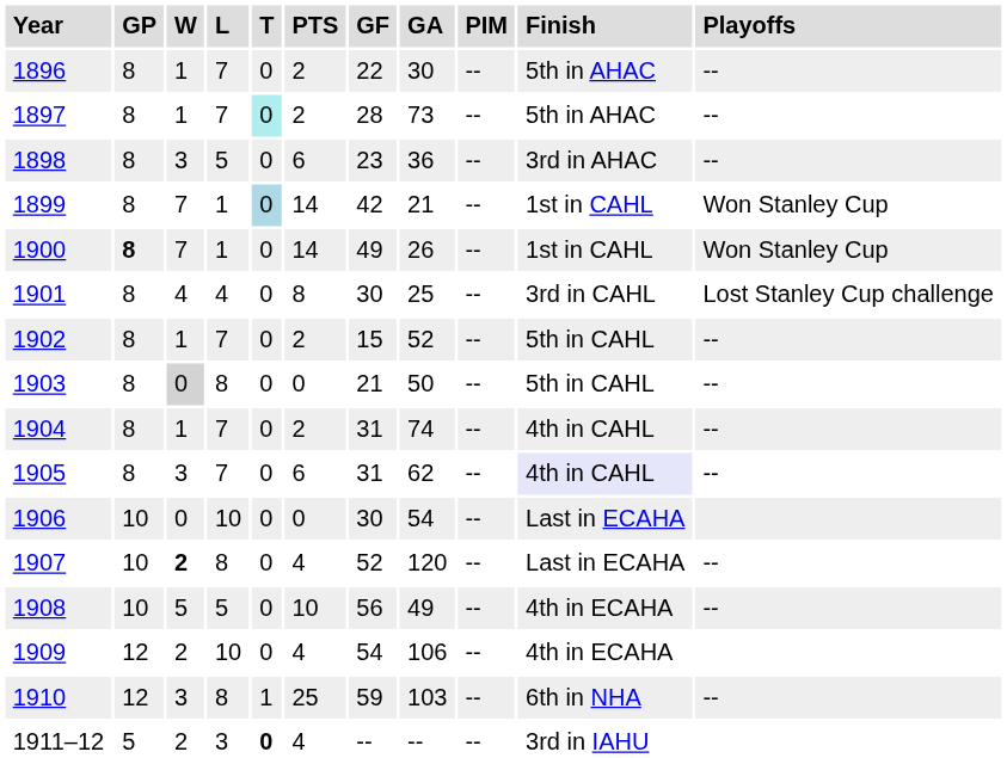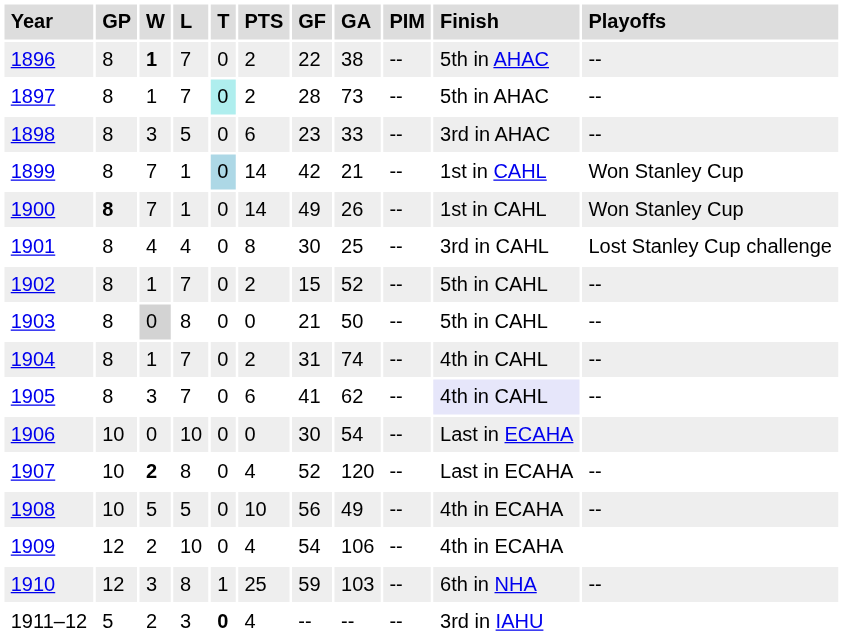1896 | W: normal -> bold
1896 | GA: 30 -> 38
1898 | GA: 36 -> 33
1905 | GF: 31 -> 41
